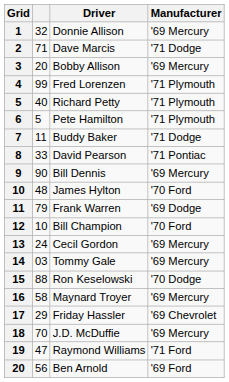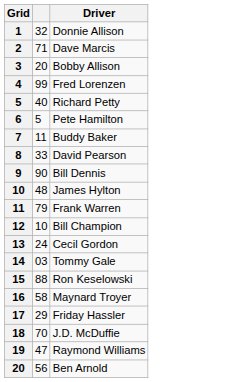- column: Manufacturer | '69 Mercury | '71 Dodge | '69 Mercury | '71 Plymouth | '71 Plymouth | '71 Plymouth | '71 Dodge | '71 Pontiac | '69 Mercury | '70 Ford | '69 Dodge | '70 Ford | '69 Mercury | '69 Mercury | '70 Dodge | '69 Mercury | '69 Chevrolet | '69 Mercury | '71 Ford | '69 Ford
